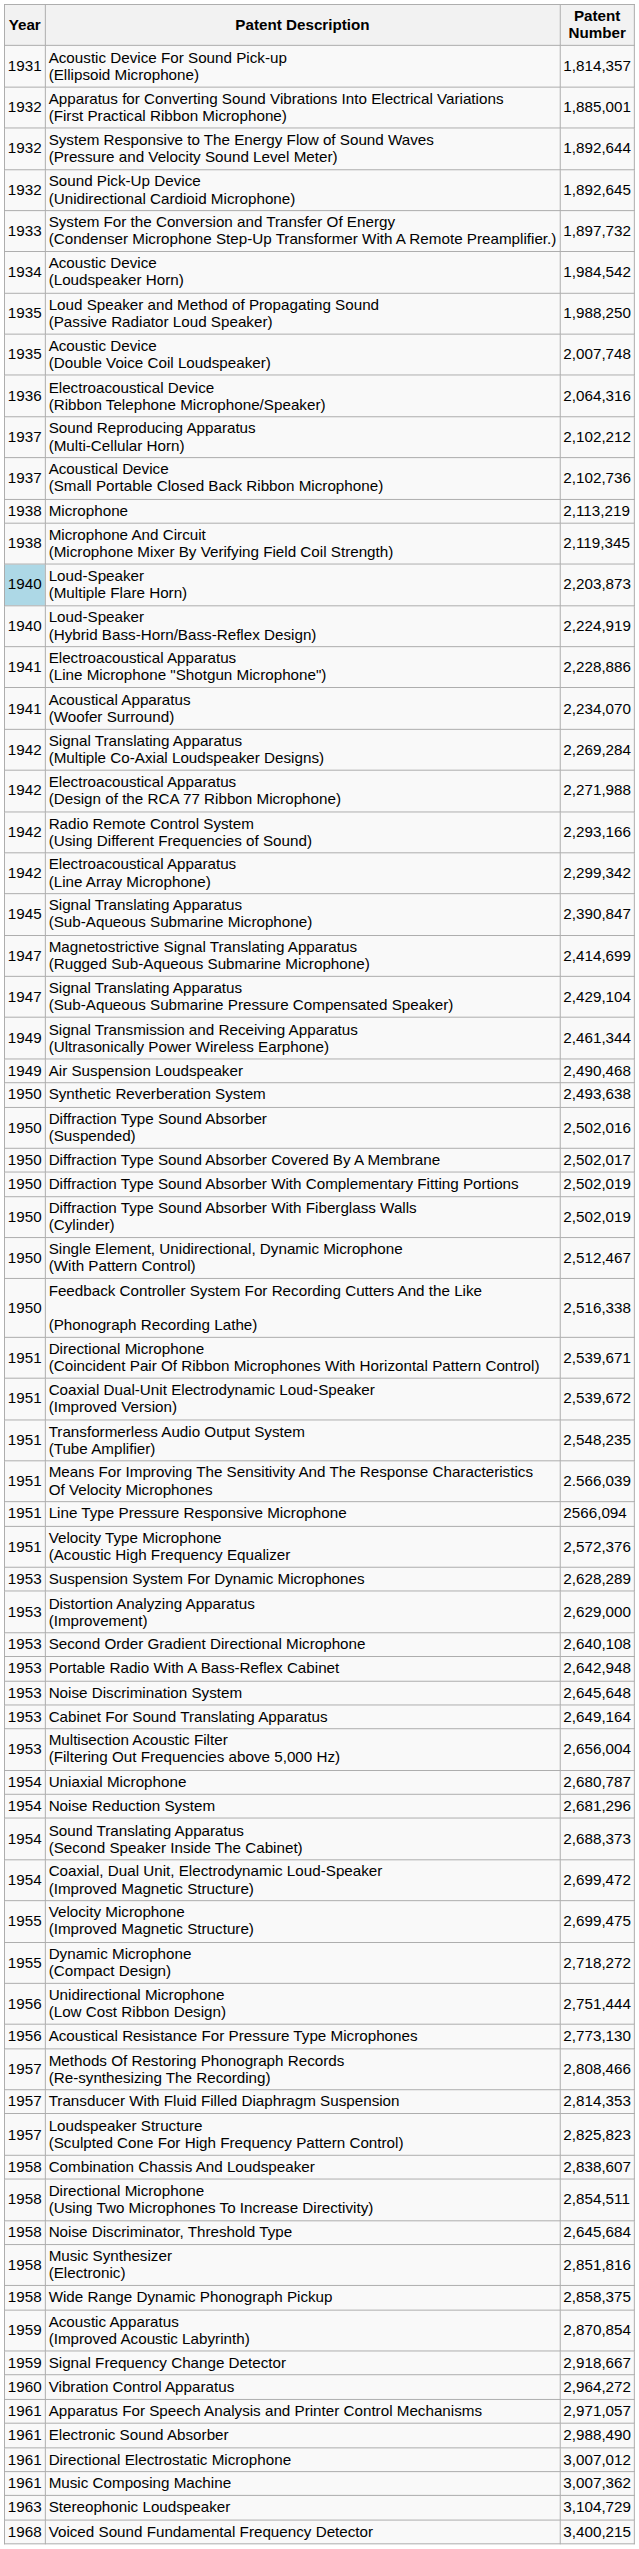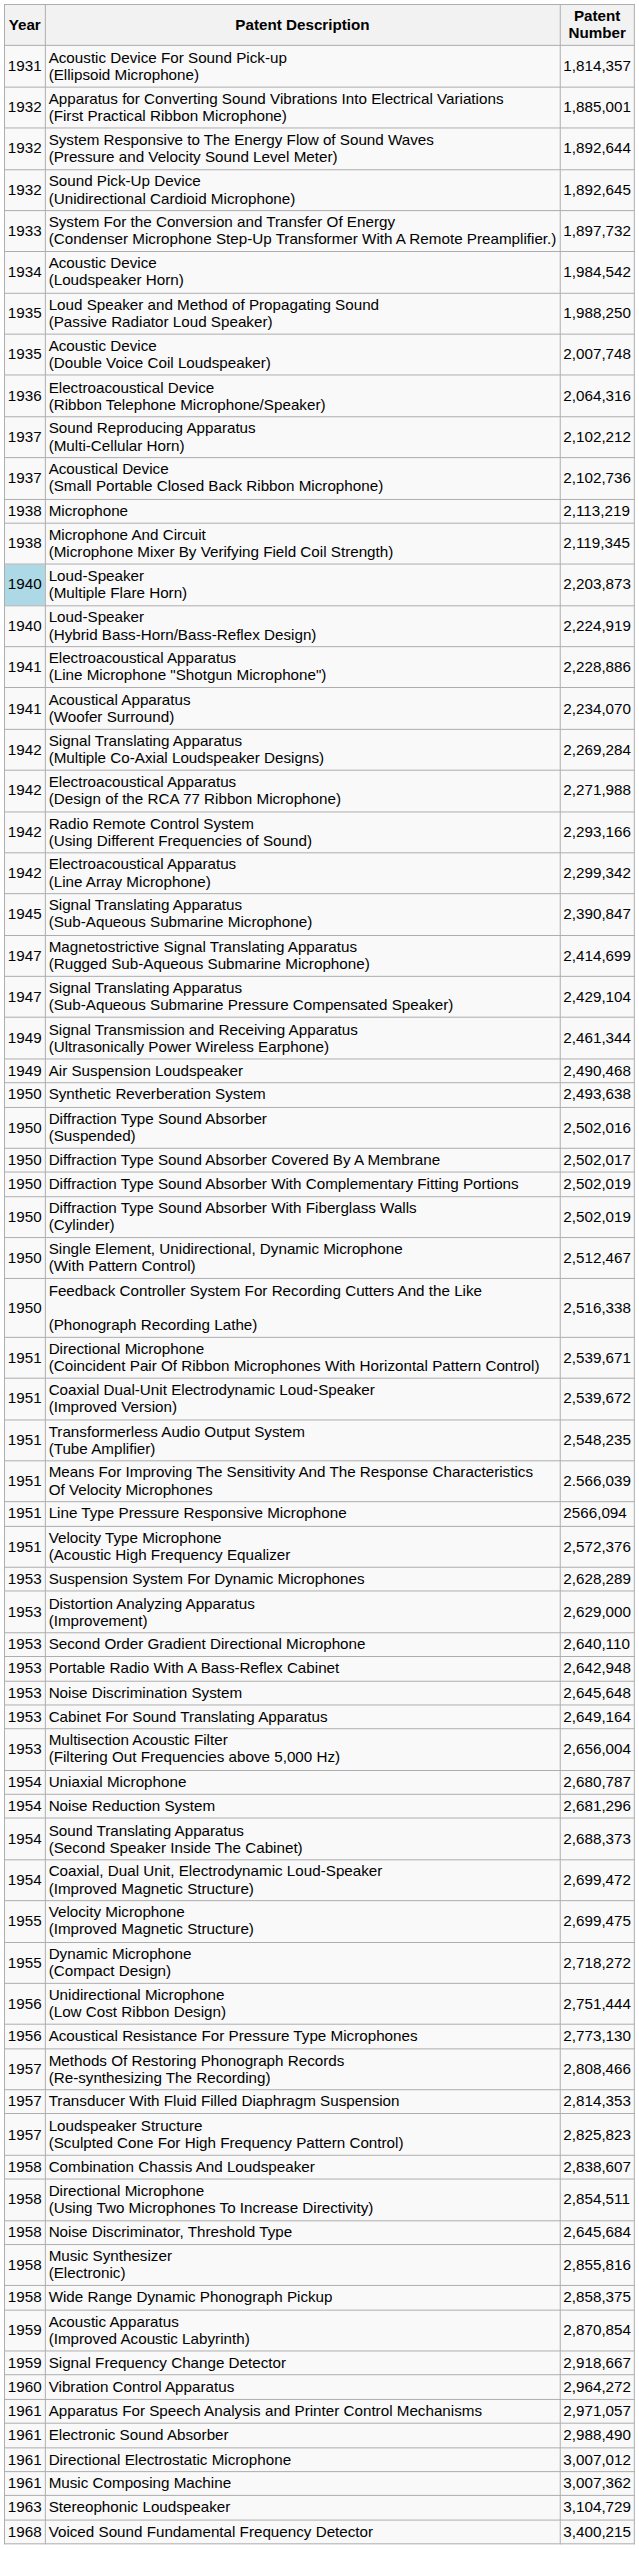Second Order Gradient Directional Microphone | Patent Number: 2,640,108 -> 2,640,110
Music Synthesizer (Electronic) | Patent Number: 2,851,816 -> 2,855,816
